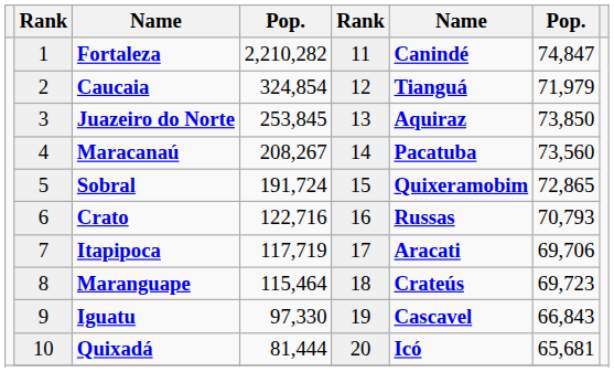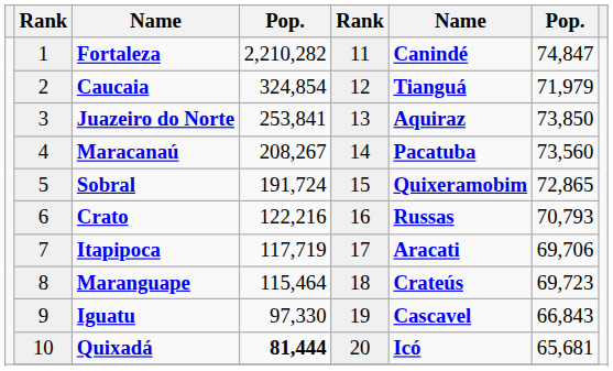Juazeiro do Norte | column 4: 253,845 -> 253,841
Crato | column 4: 122,716 -> 122,216
Quixadá | column 4: normal -> bold
